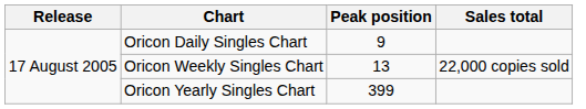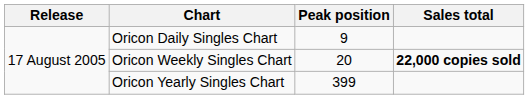Oricon Weekly Singles Chart | Peak position: 13 -> 20
Oricon Weekly Singles Chart | Sales total: normal -> bold
